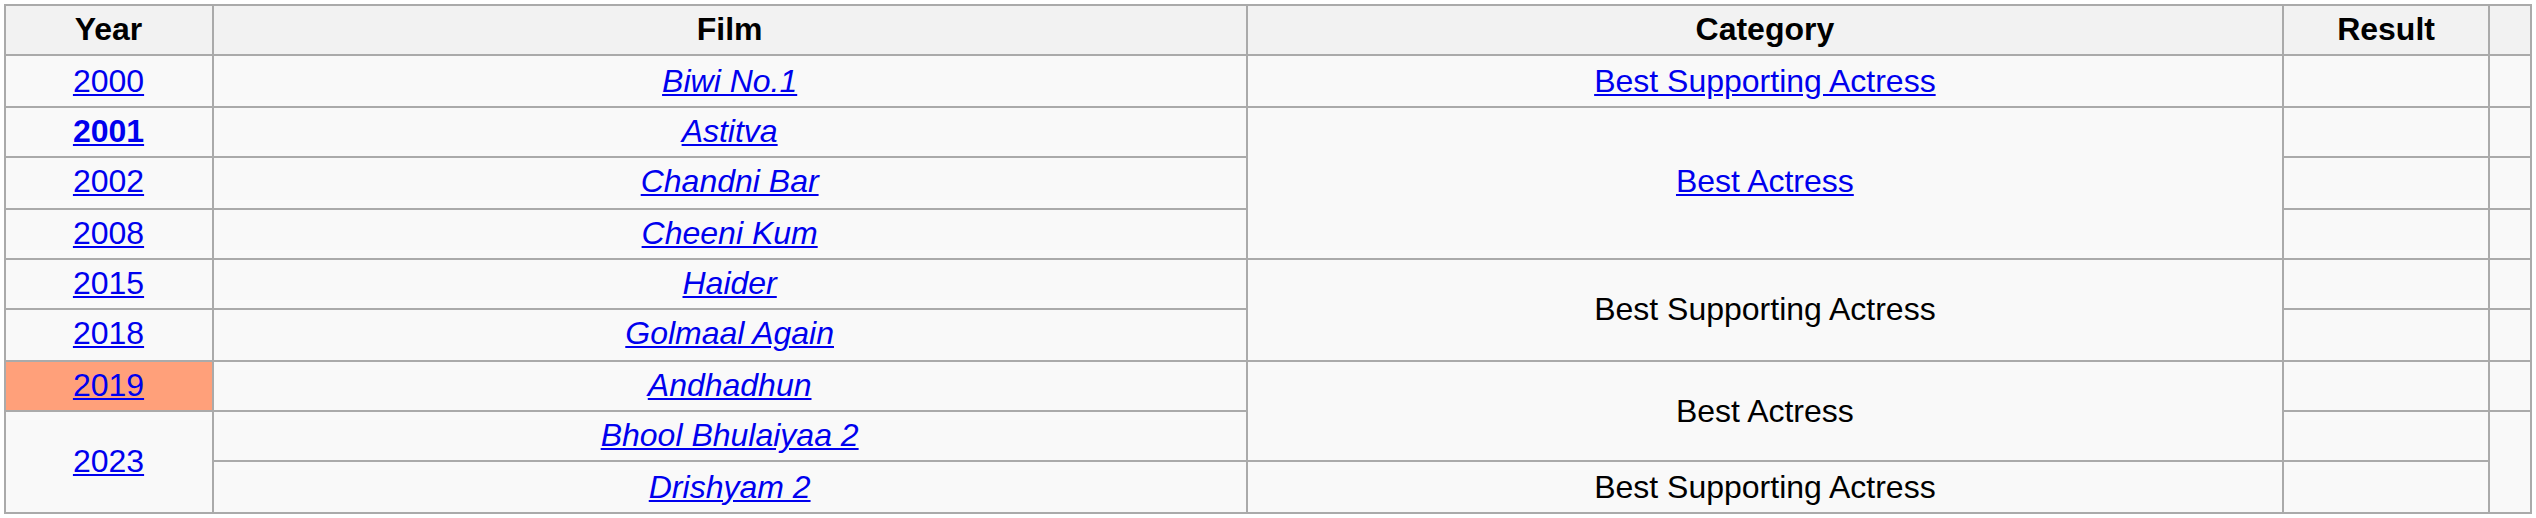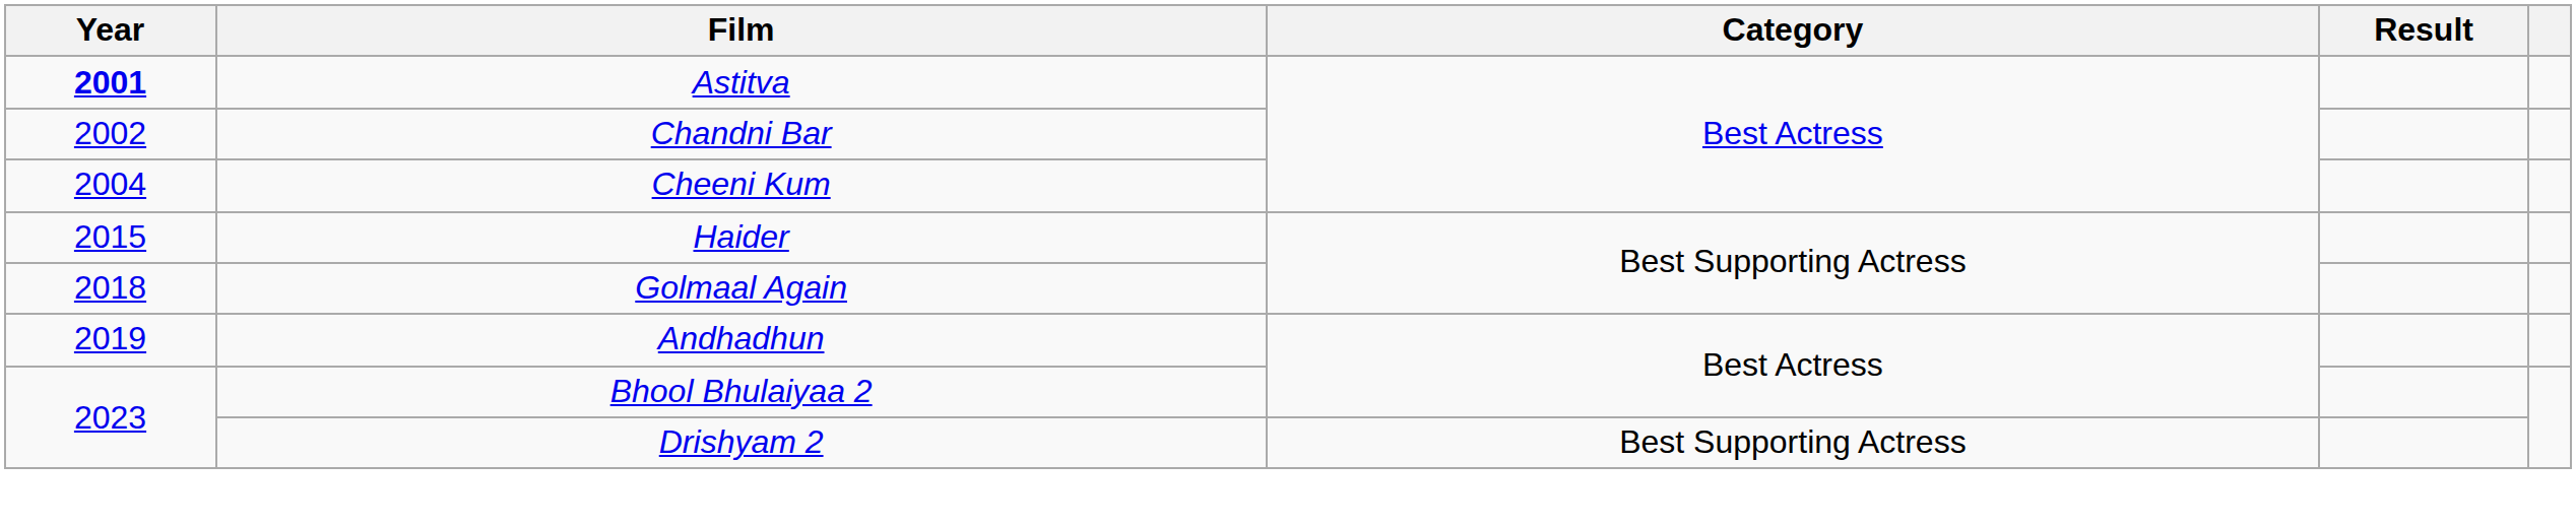- row: 2000 | Biwi No.1 | Best Supporting Actress
Cheeni Kum | Year: 2008 -> 2004
Andhadhun | Year: lightsalmon background -> no background
